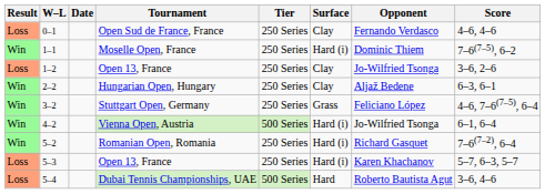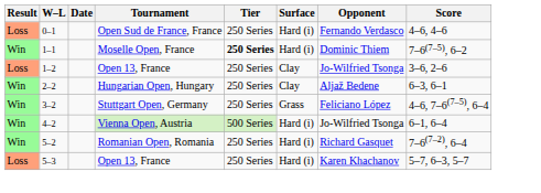0–1 | Surface: Clay -> Hard (i)
1–1 | Tier: normal -> bold
- row: Loss | 5–4 | Dubai Tennis Championships, UAE | 500 Series | Hard | Roberto Bautista Agut | 3–6, 4–6
